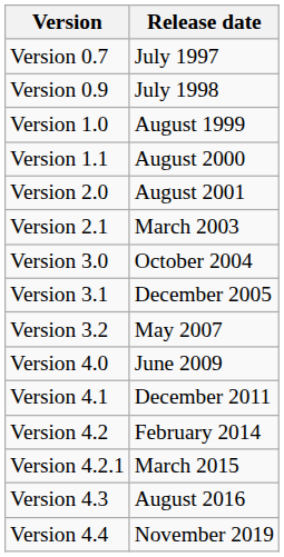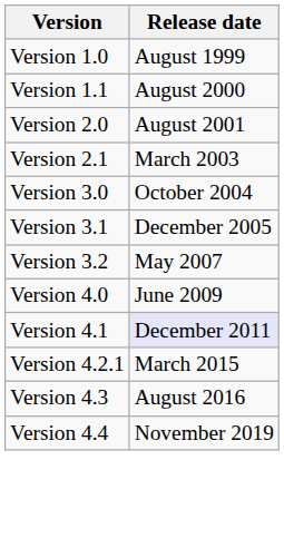- row: Version 0.7 | July 1997
- row: Version 0.9 | July 1998
Version 4.1 | Release date: no background -> lavender background
- row: Version 4.2 | February 2014
